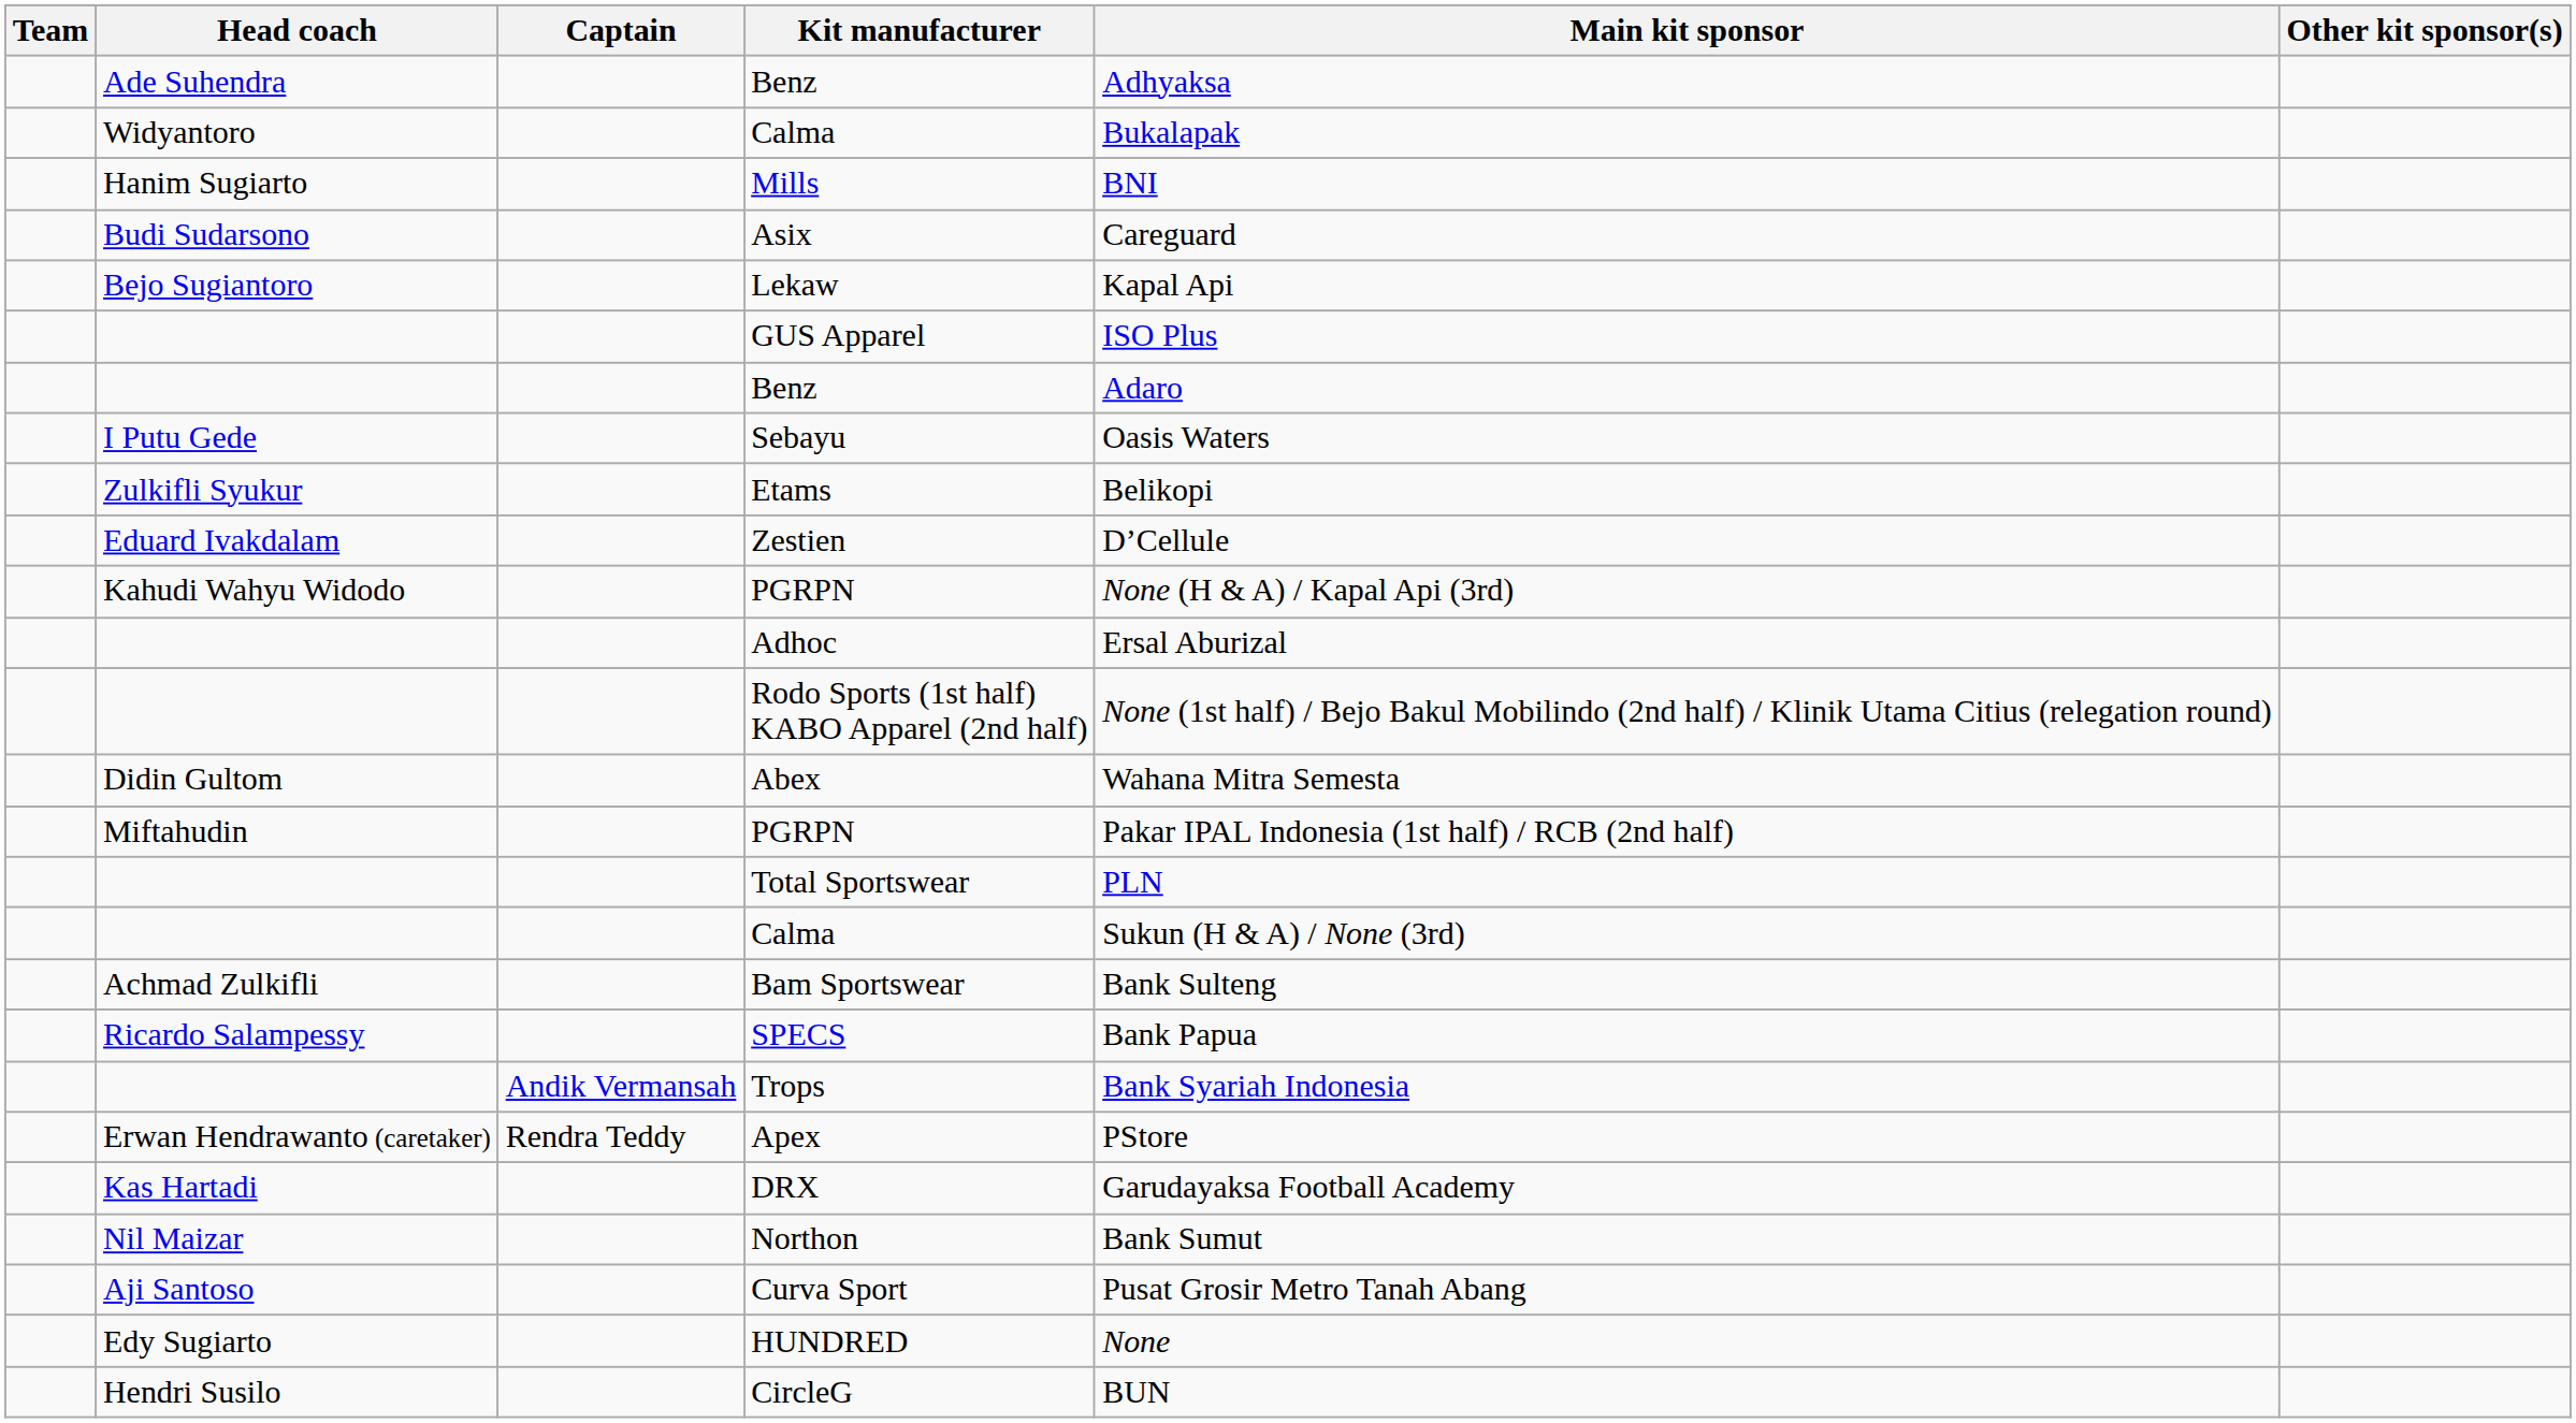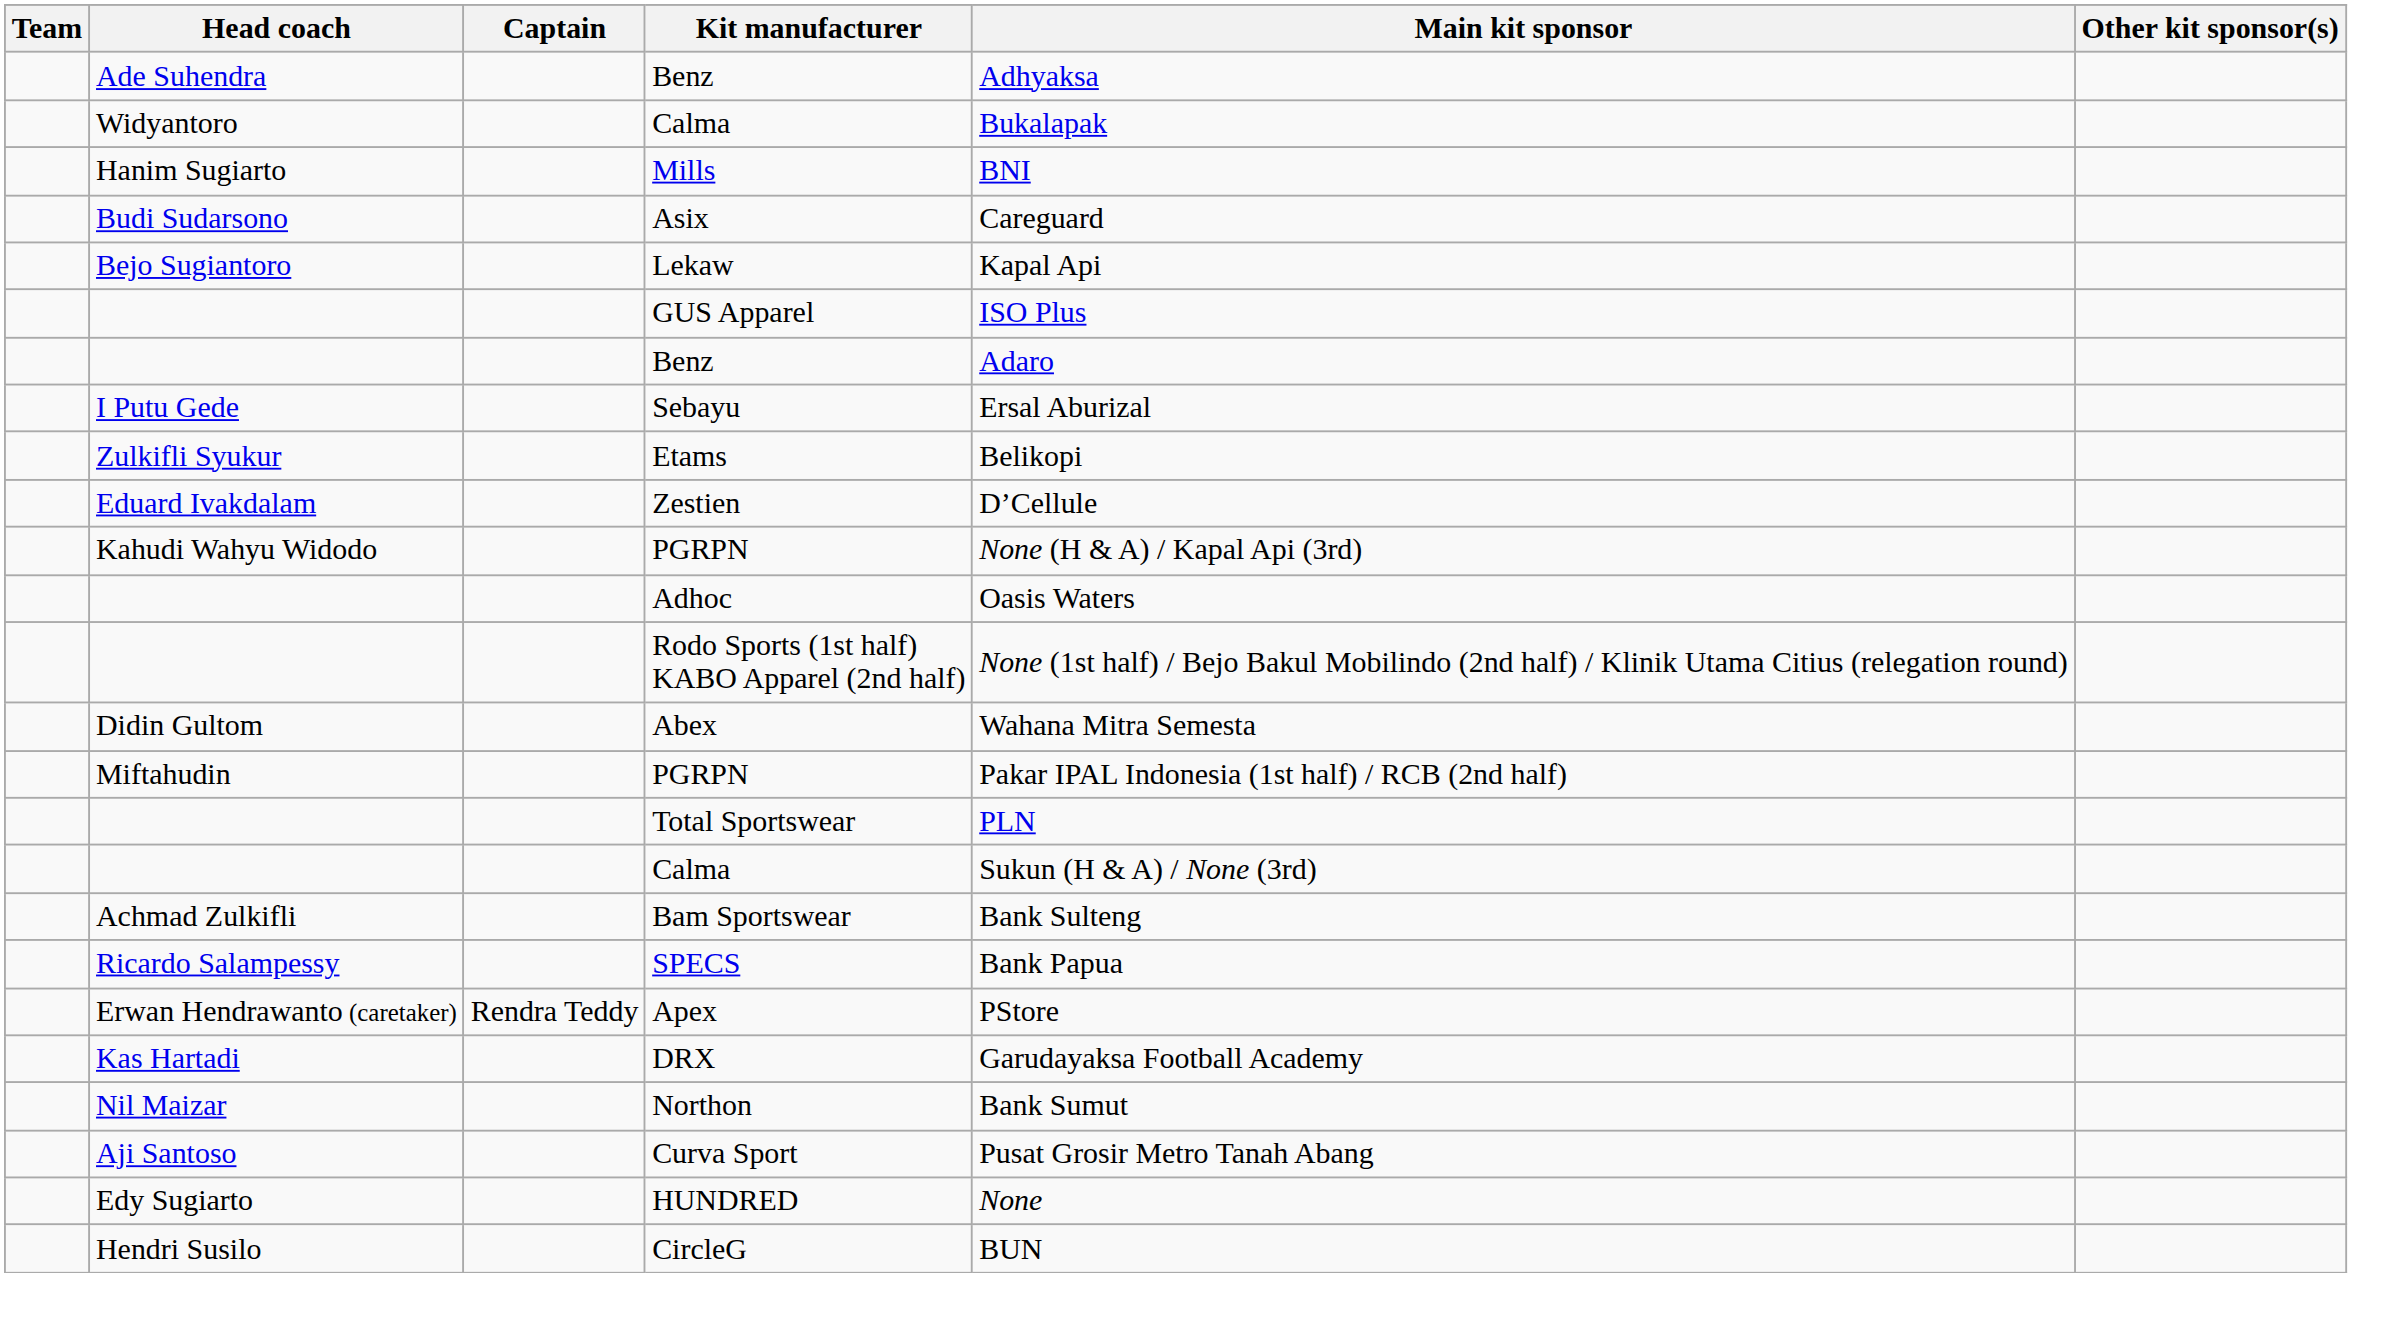Sebayu | Main kit sponsor: Oasis Waters -> Ersal Aburizal
Adhoc | Main kit sponsor: Ersal Aburizal -> Oasis Waters
- row: Andik Vermansah | Trops | Bank Syariah Indonesia
